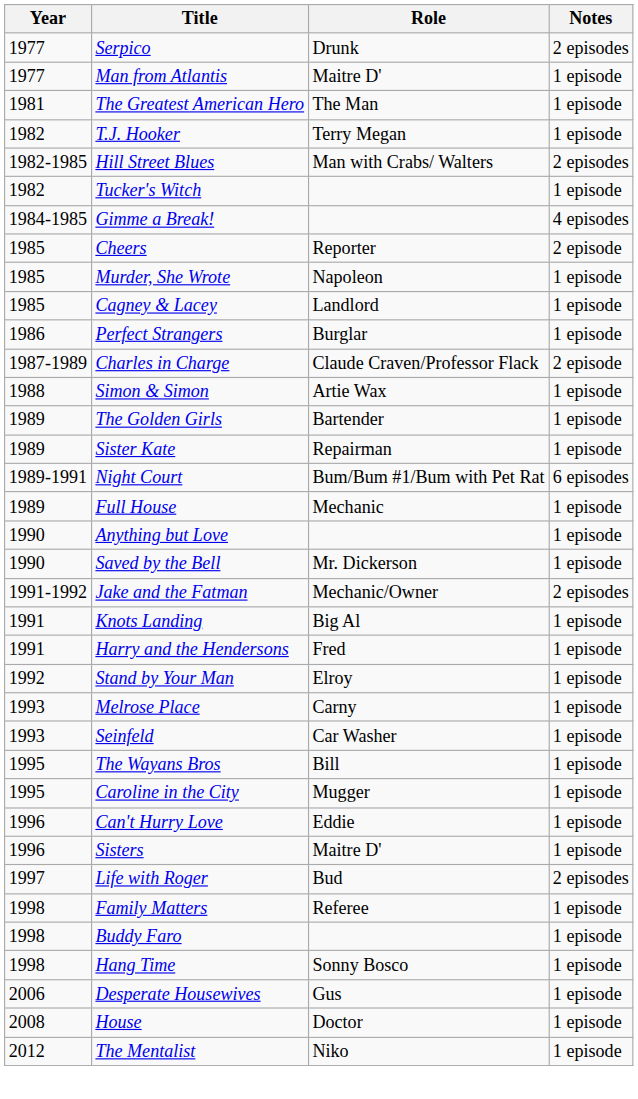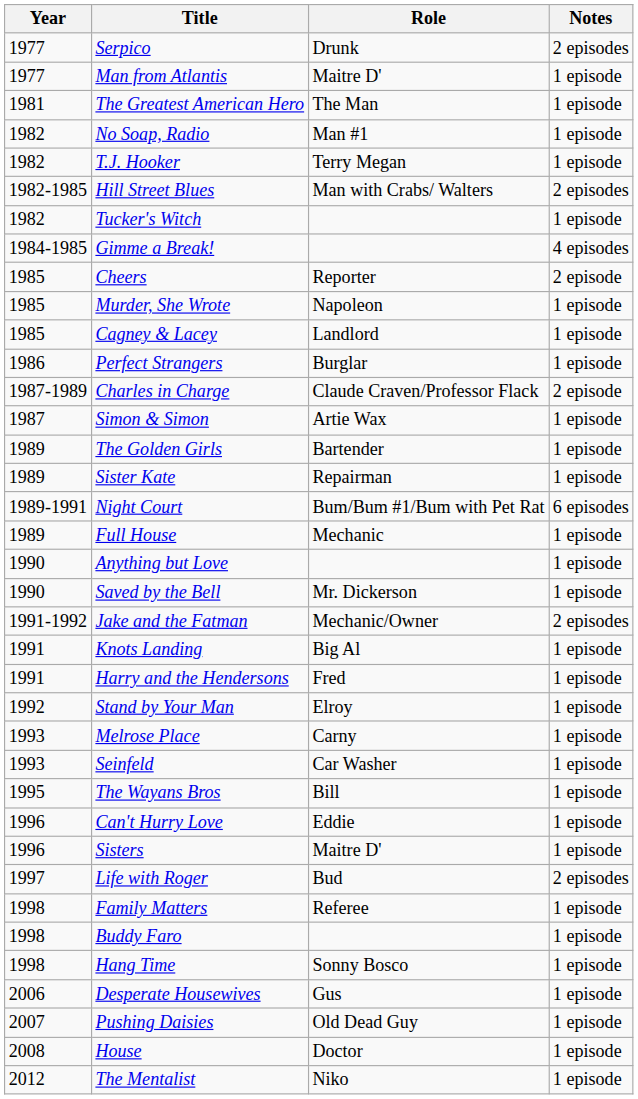+ row: 1982 | No Soap, Radio | Man #1 | 1 episode
Simon & Simon | Year: 1988 -> 1987
- row: 1995 | Caroline in the City | Mugger | 1 episode
+ row: 2007 | Pushing Daisies | Old Dead Guy | 1 episode
